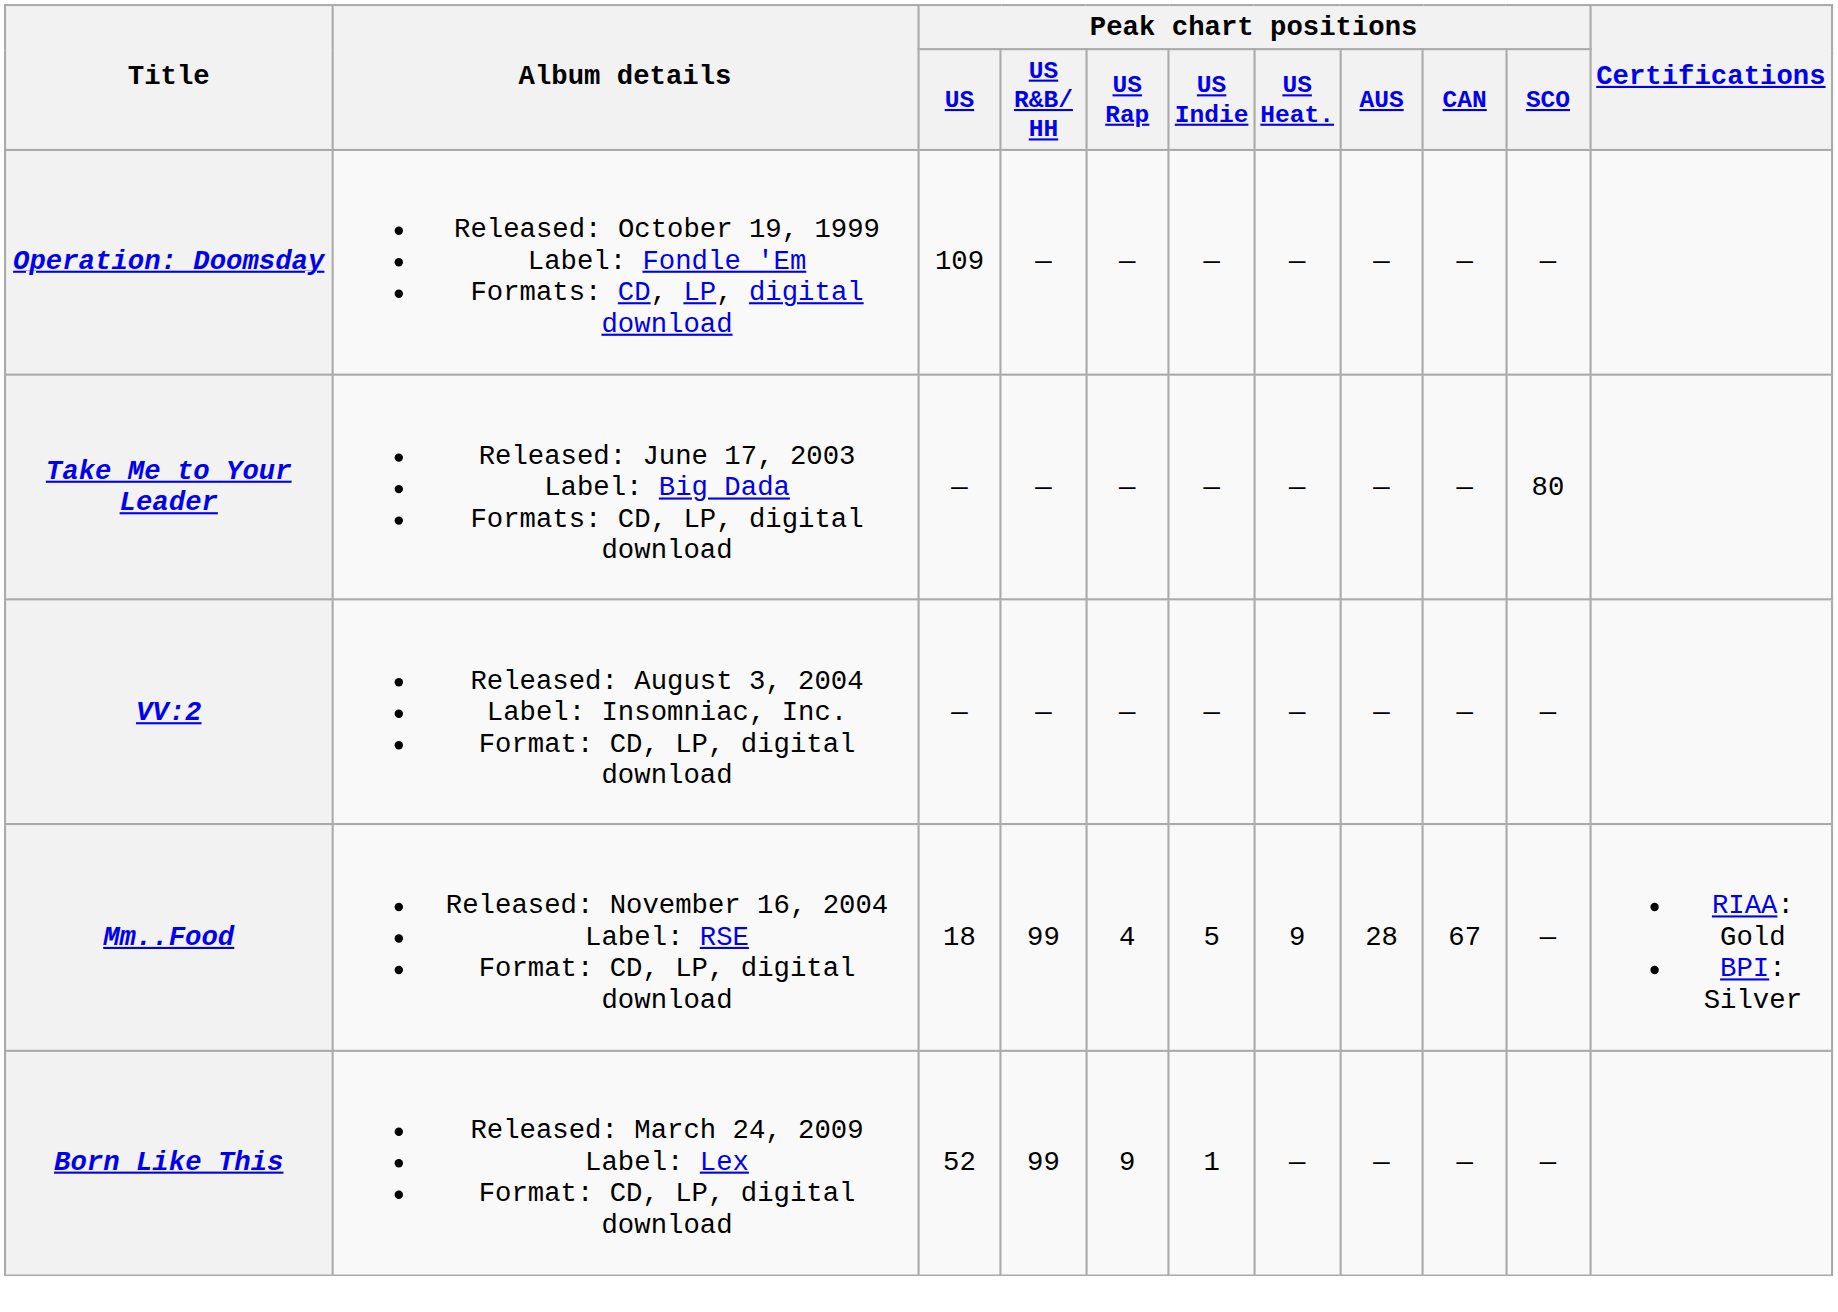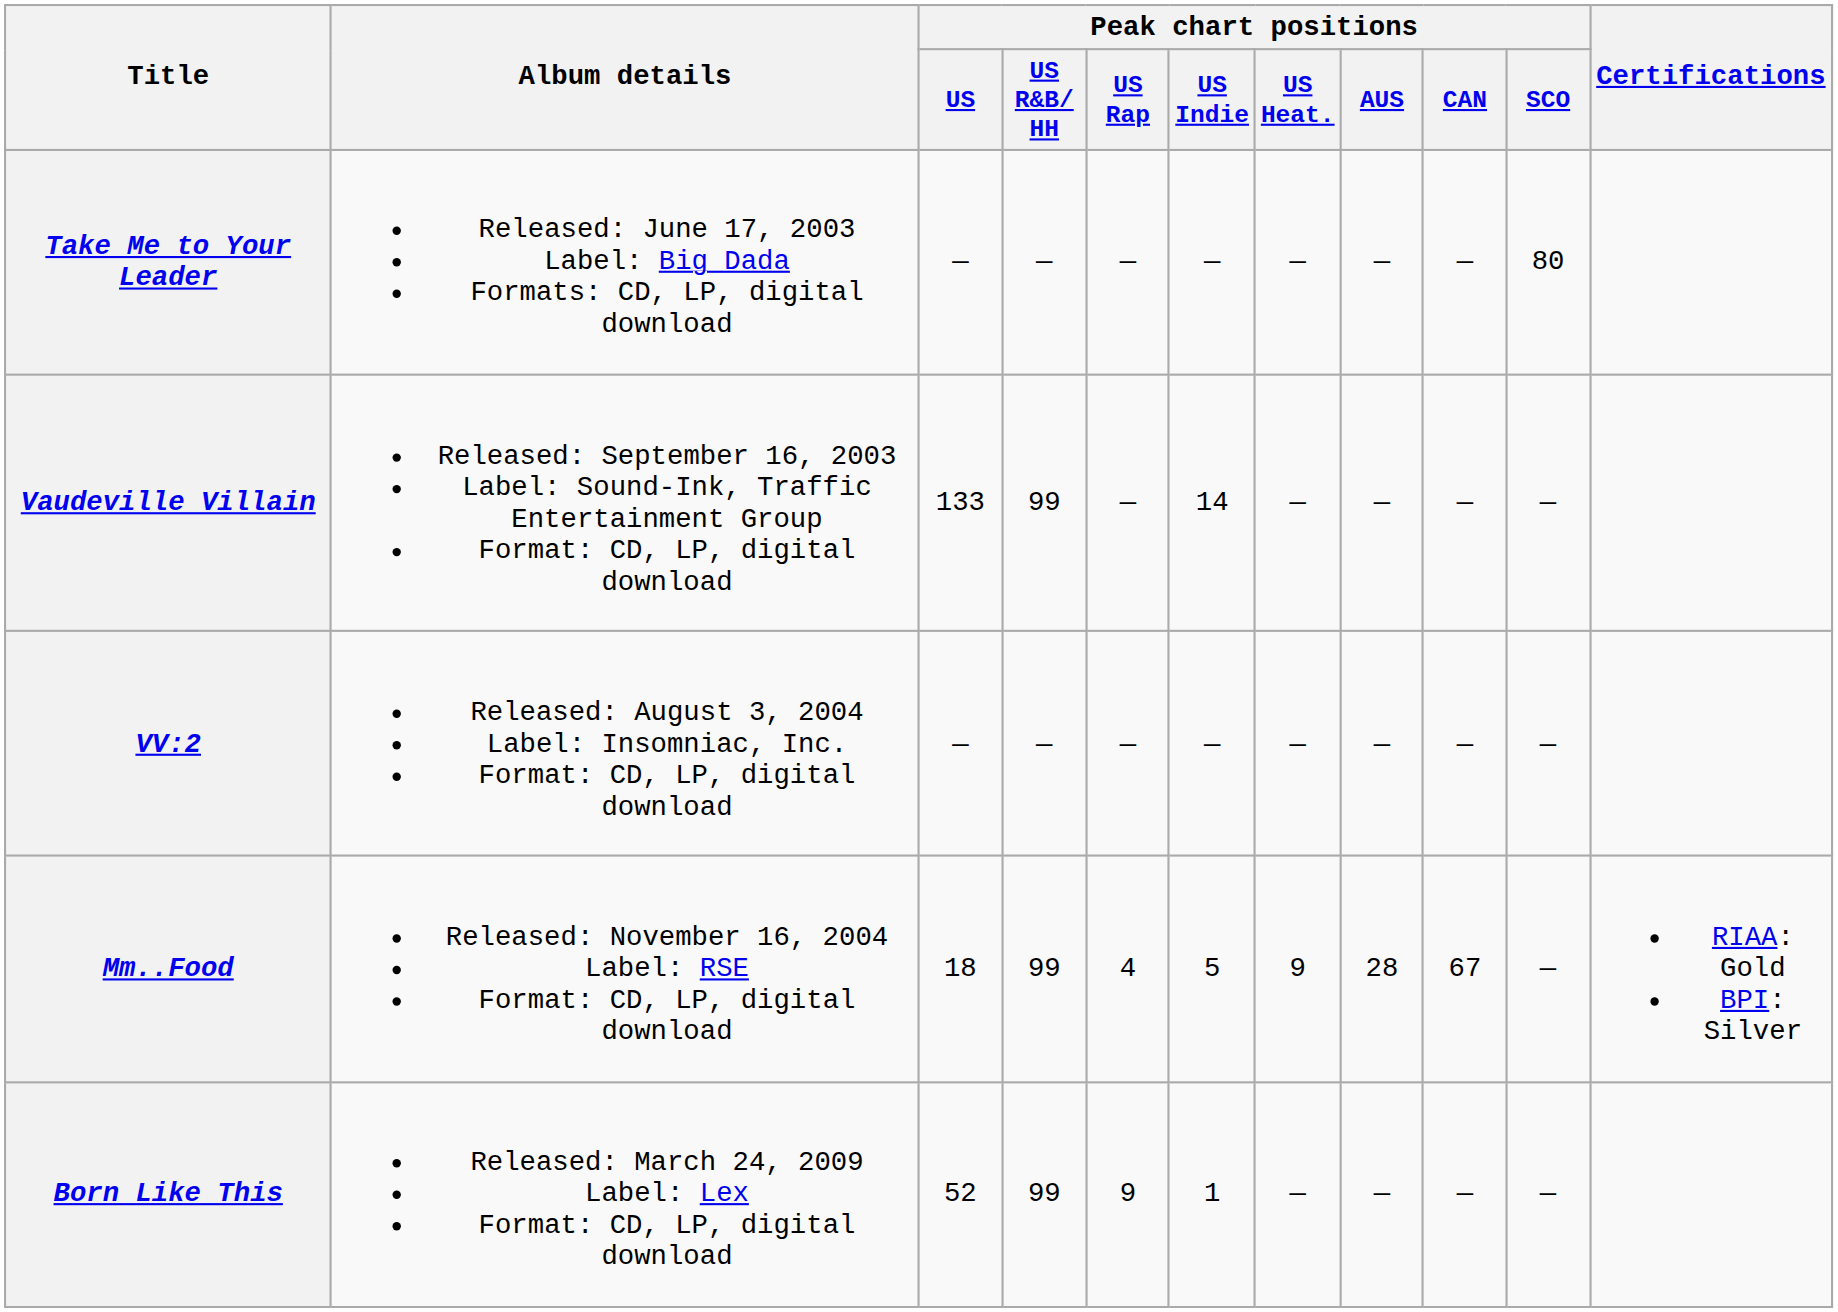- row: Operation: Doomsday | Released: October 19, 1999 Label: Fondle 'Em Formats: CD, LP, digital download | 109 | — | — | — | — | — | — | —
+ row: Vaudeville Villain | Released: September 16, 2003 Label: Sound-Ink, Traffic Entertainment Group Format: CD, LP, digital download | 133 | 99 | — | 14 | — | — | — | —
